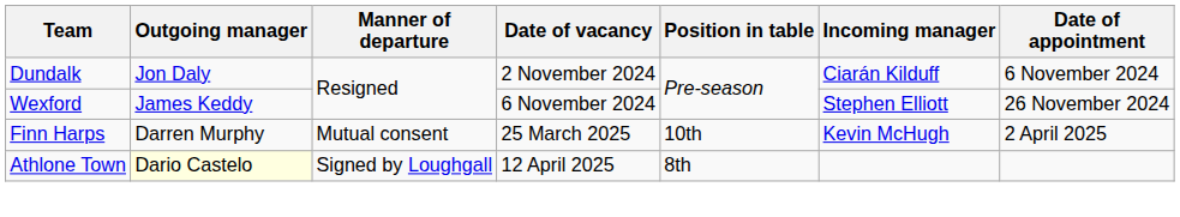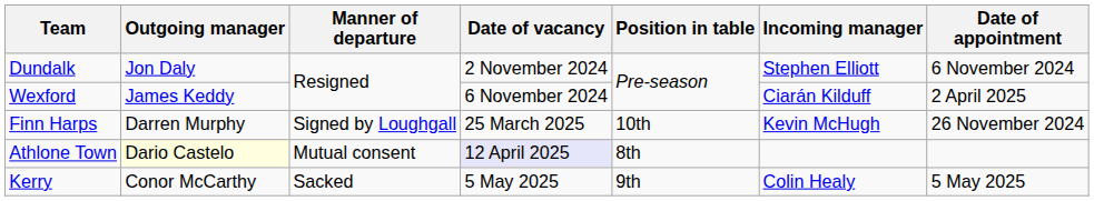Dundalk | Incoming manager: Ciarán Kilduff -> Stephen Elliott
Wexford | Incoming manager: Stephen Elliott -> Ciarán Kilduff
Wexford | Date of appointment: 26 November 2024 -> 2 April 2025
Finn Harps | Manner of departure: Mutual consent -> Signed by Loughgall
Finn Harps | Date of appointment: 2 April 2025 -> 26 November 2024
Athlone Town | Manner of departure: Signed by Loughgall -> Mutual consent
Athlone Town | Date of vacancy: no background -> lavender background
+ row: Kerry | Conor McCarthy | Sacked | 5 May 2025 | 9th | Colin Healy | 5 May 2025
